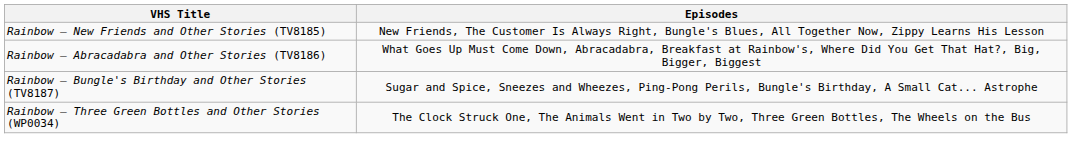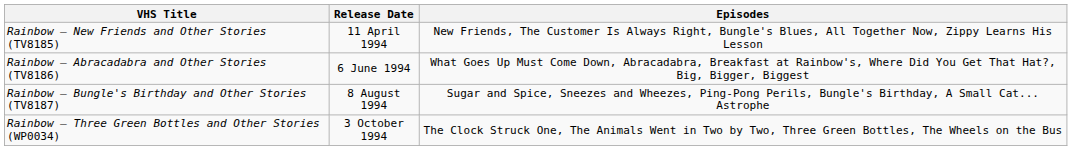+ column: Release Date | 11 April 1994 | 6 June 1994 | 8 August 1994 | 3 October 1994
